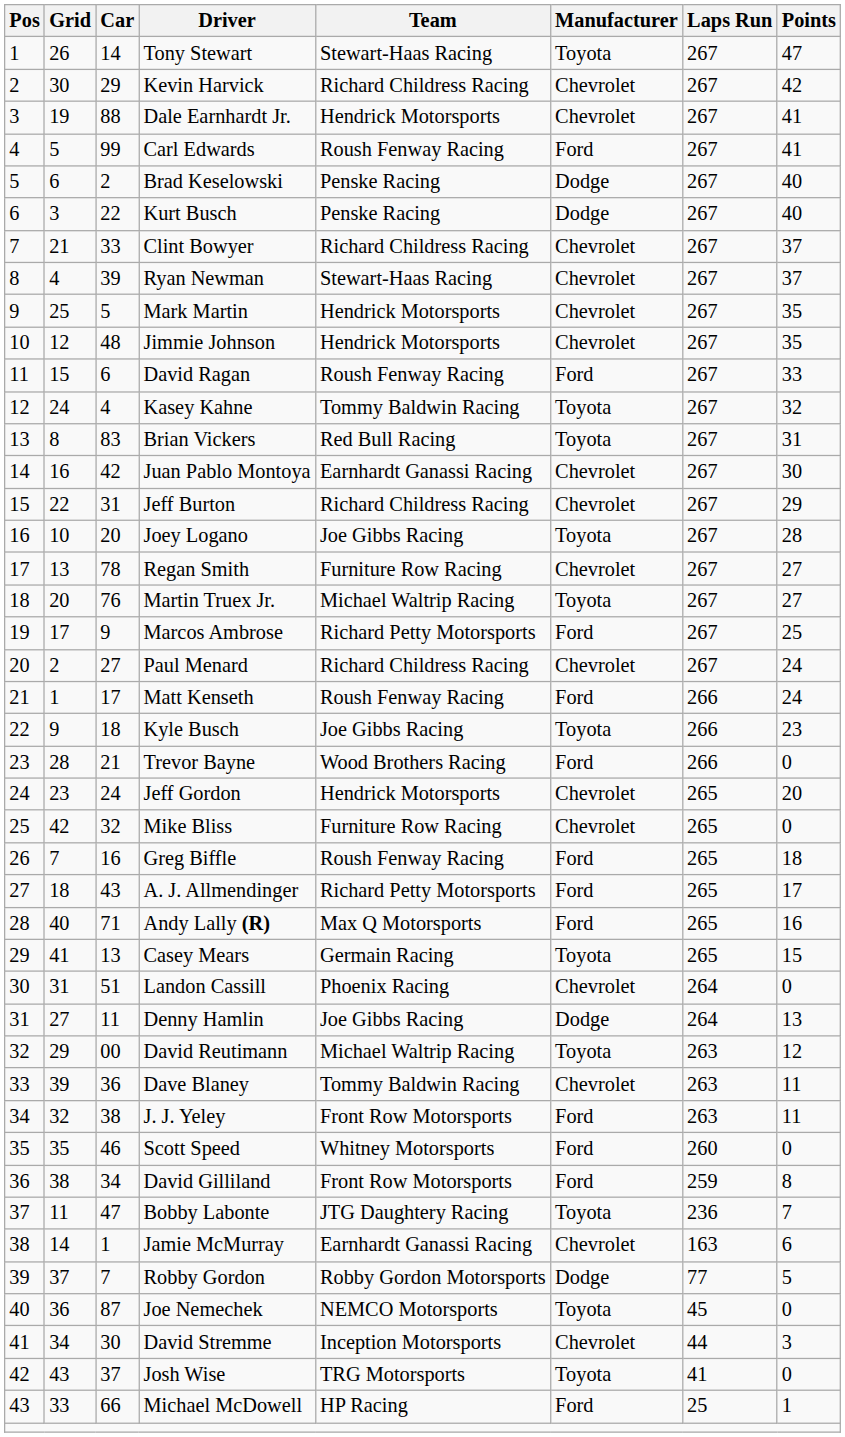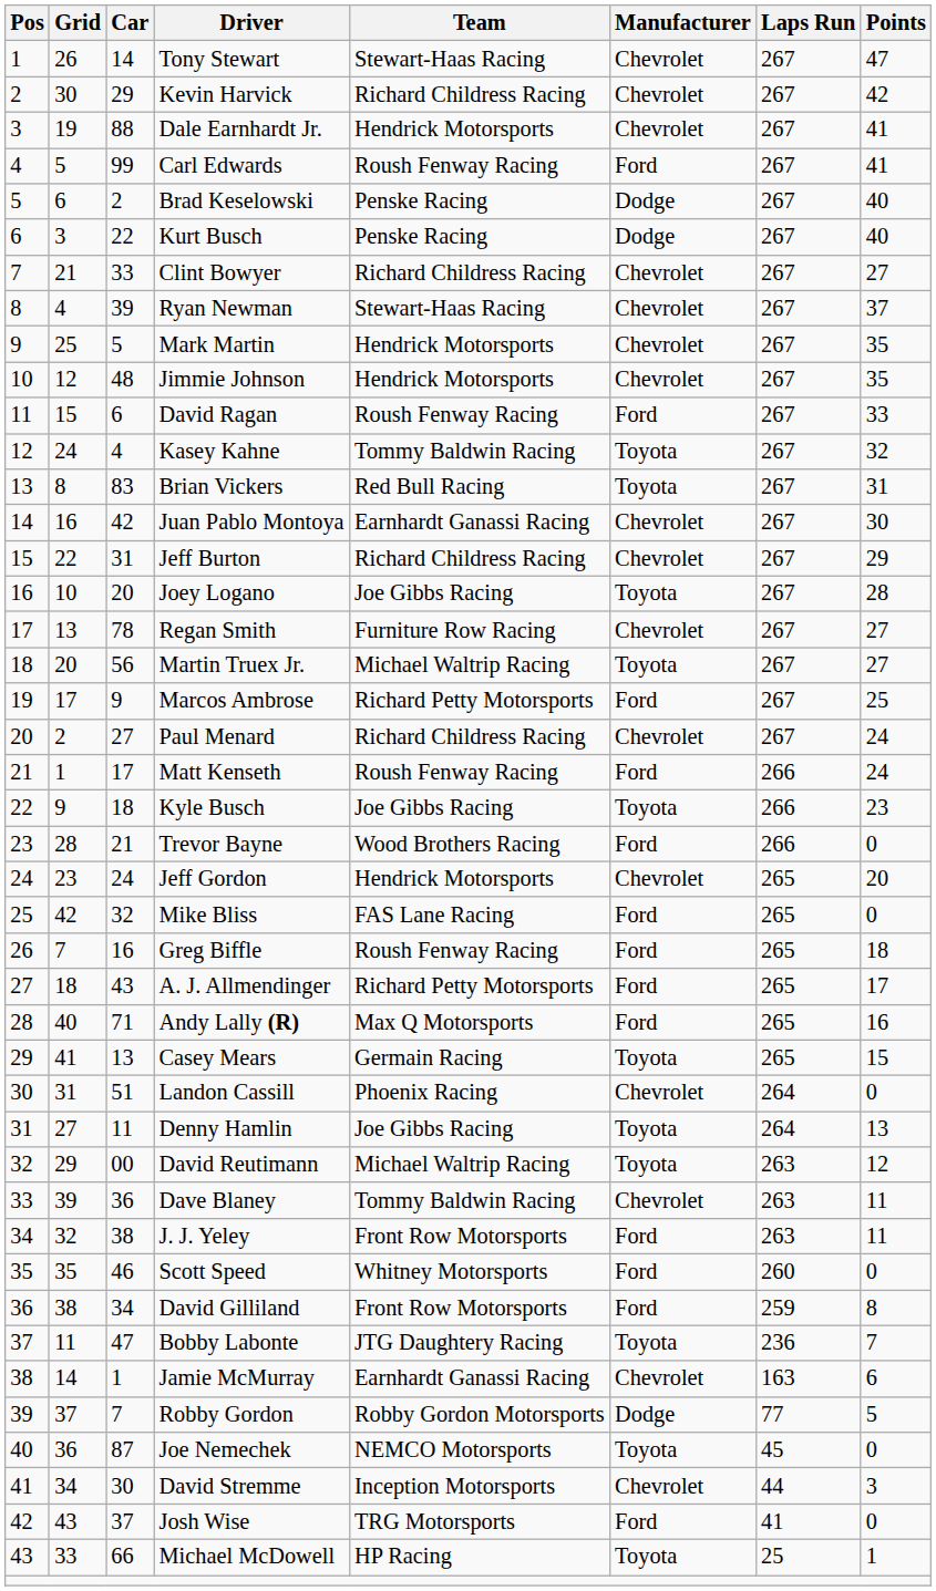Tony Stewart | Manufacturer: Toyota -> Chevrolet
Clint Bowyer | Points: 37 -> 27
Martin Truex Jr. | Car: 76 -> 56
Mike Bliss | Team: Furniture Row Racing -> FAS Lane Racing
Mike Bliss | Manufacturer: Chevrolet -> Ford
Denny Hamlin | Manufacturer: Dodge -> Toyota
Josh Wise | Manufacturer: Toyota -> Ford
Michael McDowell | Manufacturer: Ford -> Toyota
